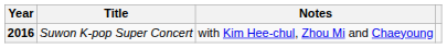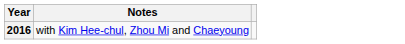- column: Title | Suwon K-pop Super Concert
